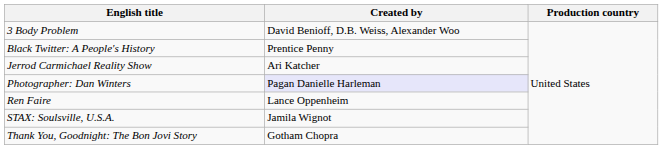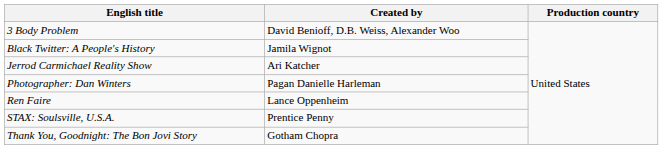Black Twitter: A People's History | Created by: Prentice Penny -> Jamila Wignot
Photographer: Dan Winters | Created by: lavender background -> no background
STAX: Soulsville, U.S.A. | Created by: Jamila Wignot -> Prentice Penny
